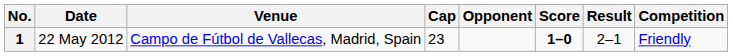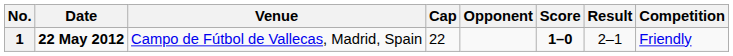1 | Date: normal -> bold
1 | Cap: 23 -> 22
